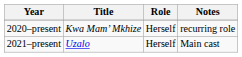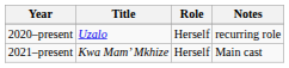2020–present | Title: Kwa Mam’ Mkhize -> Uzalo
2021–present | Title: Uzalo -> Kwa Mam’ Mkhize
